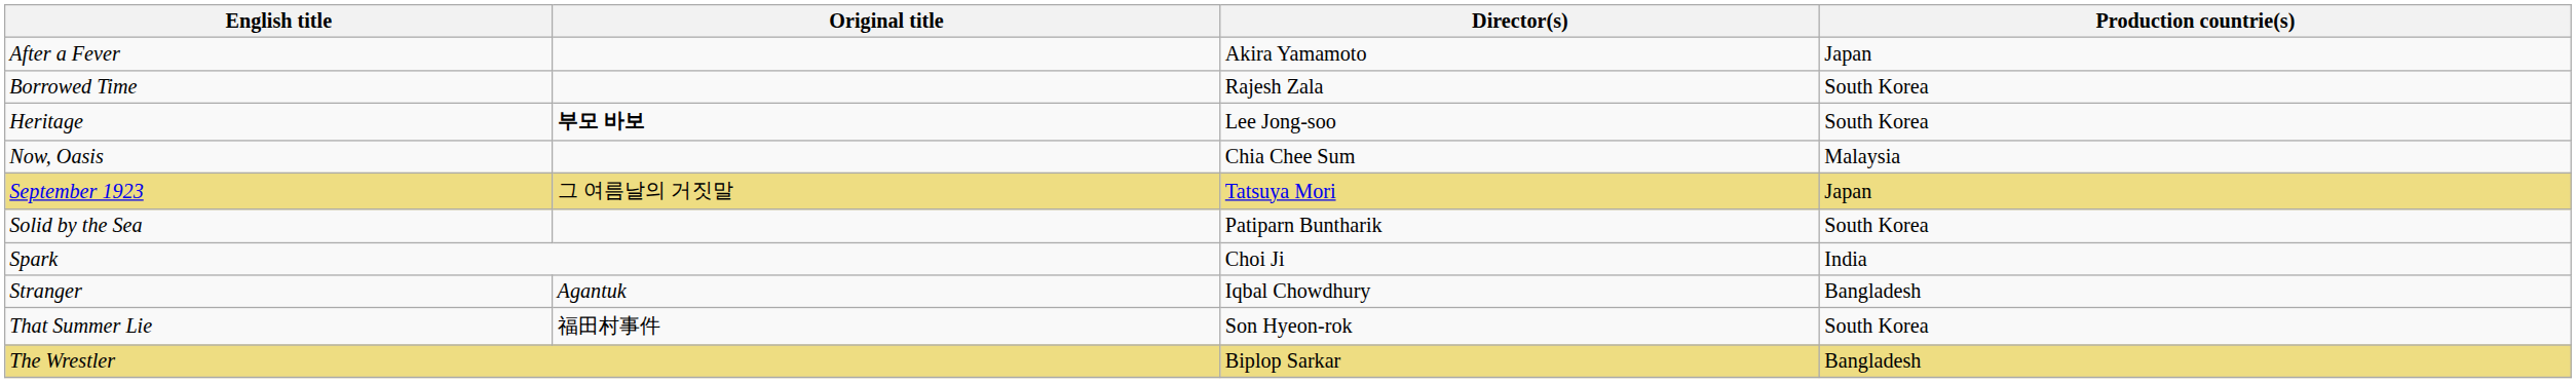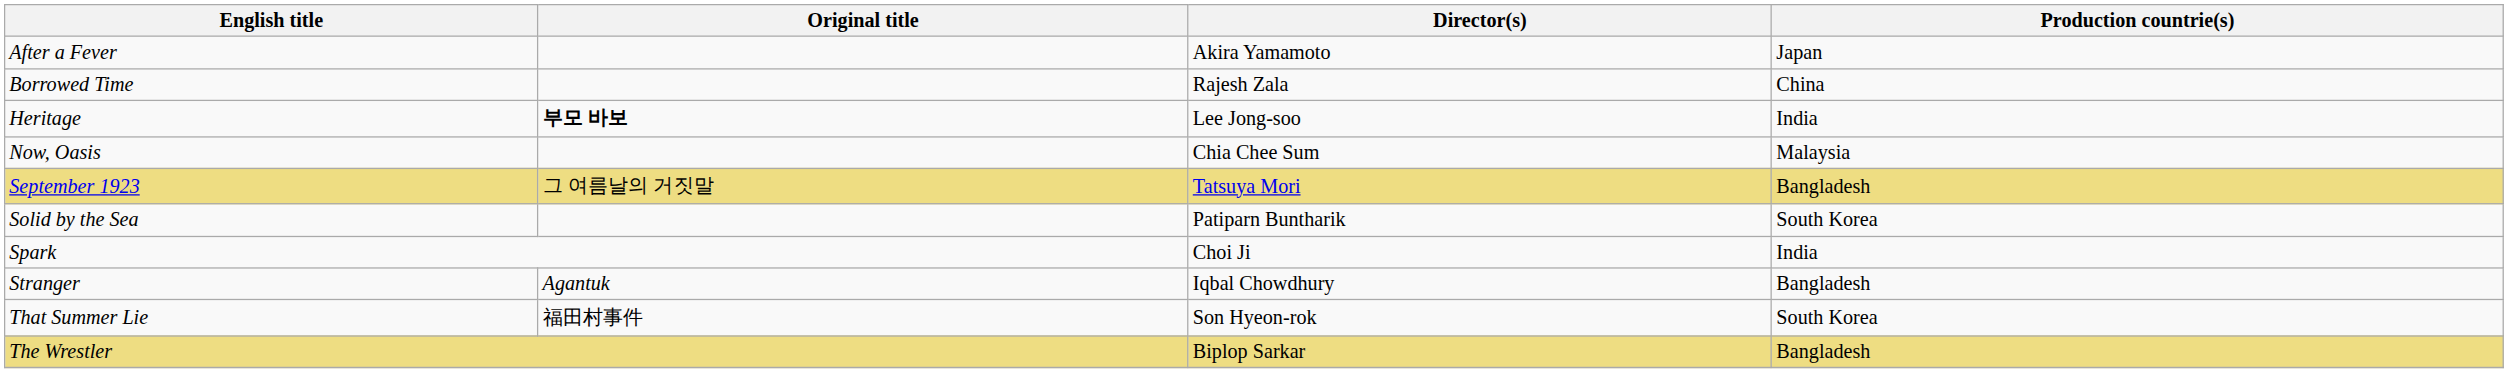Borrowed Time | Production countrie(s): South Korea -> China
Heritage | Production countrie(s): South Korea -> India
September 1923 | Production countrie(s): Japan -> Bangladesh
